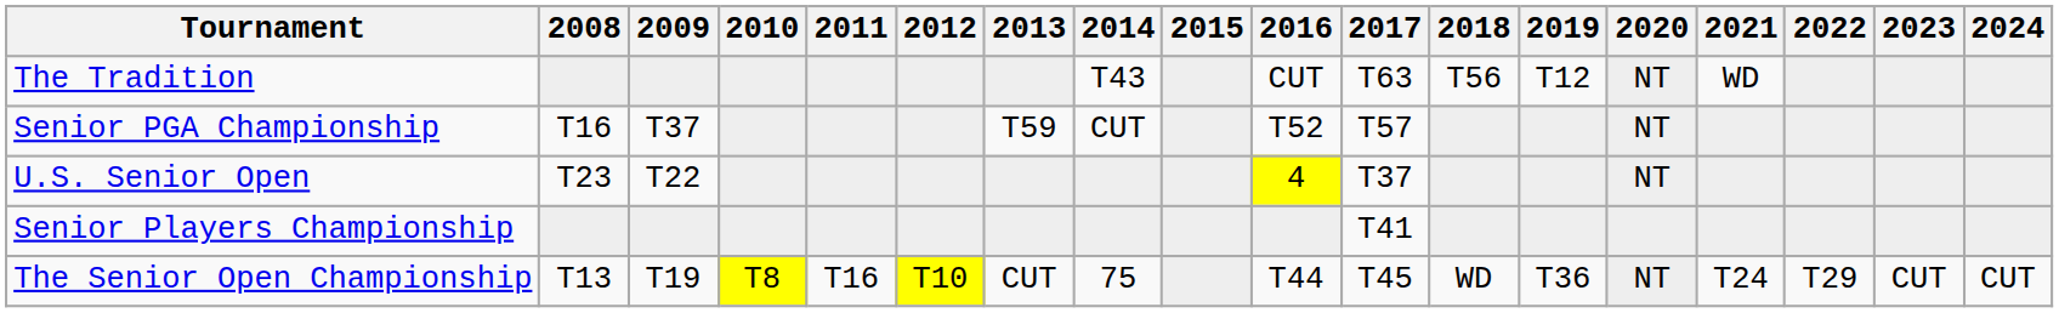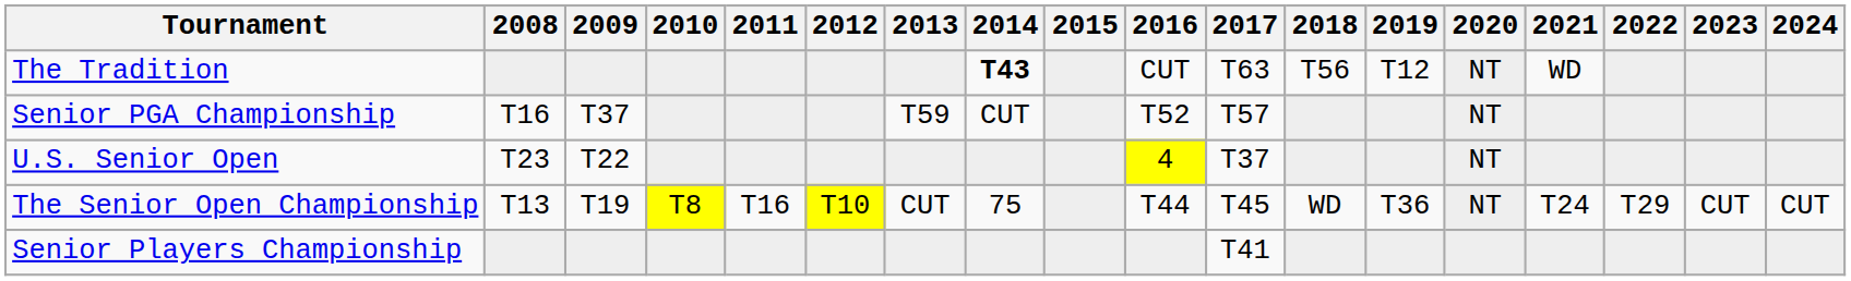The Tradition | 2014: normal -> bold
rows swapped: Senior Players Championship <-> The Senior Open Championship
